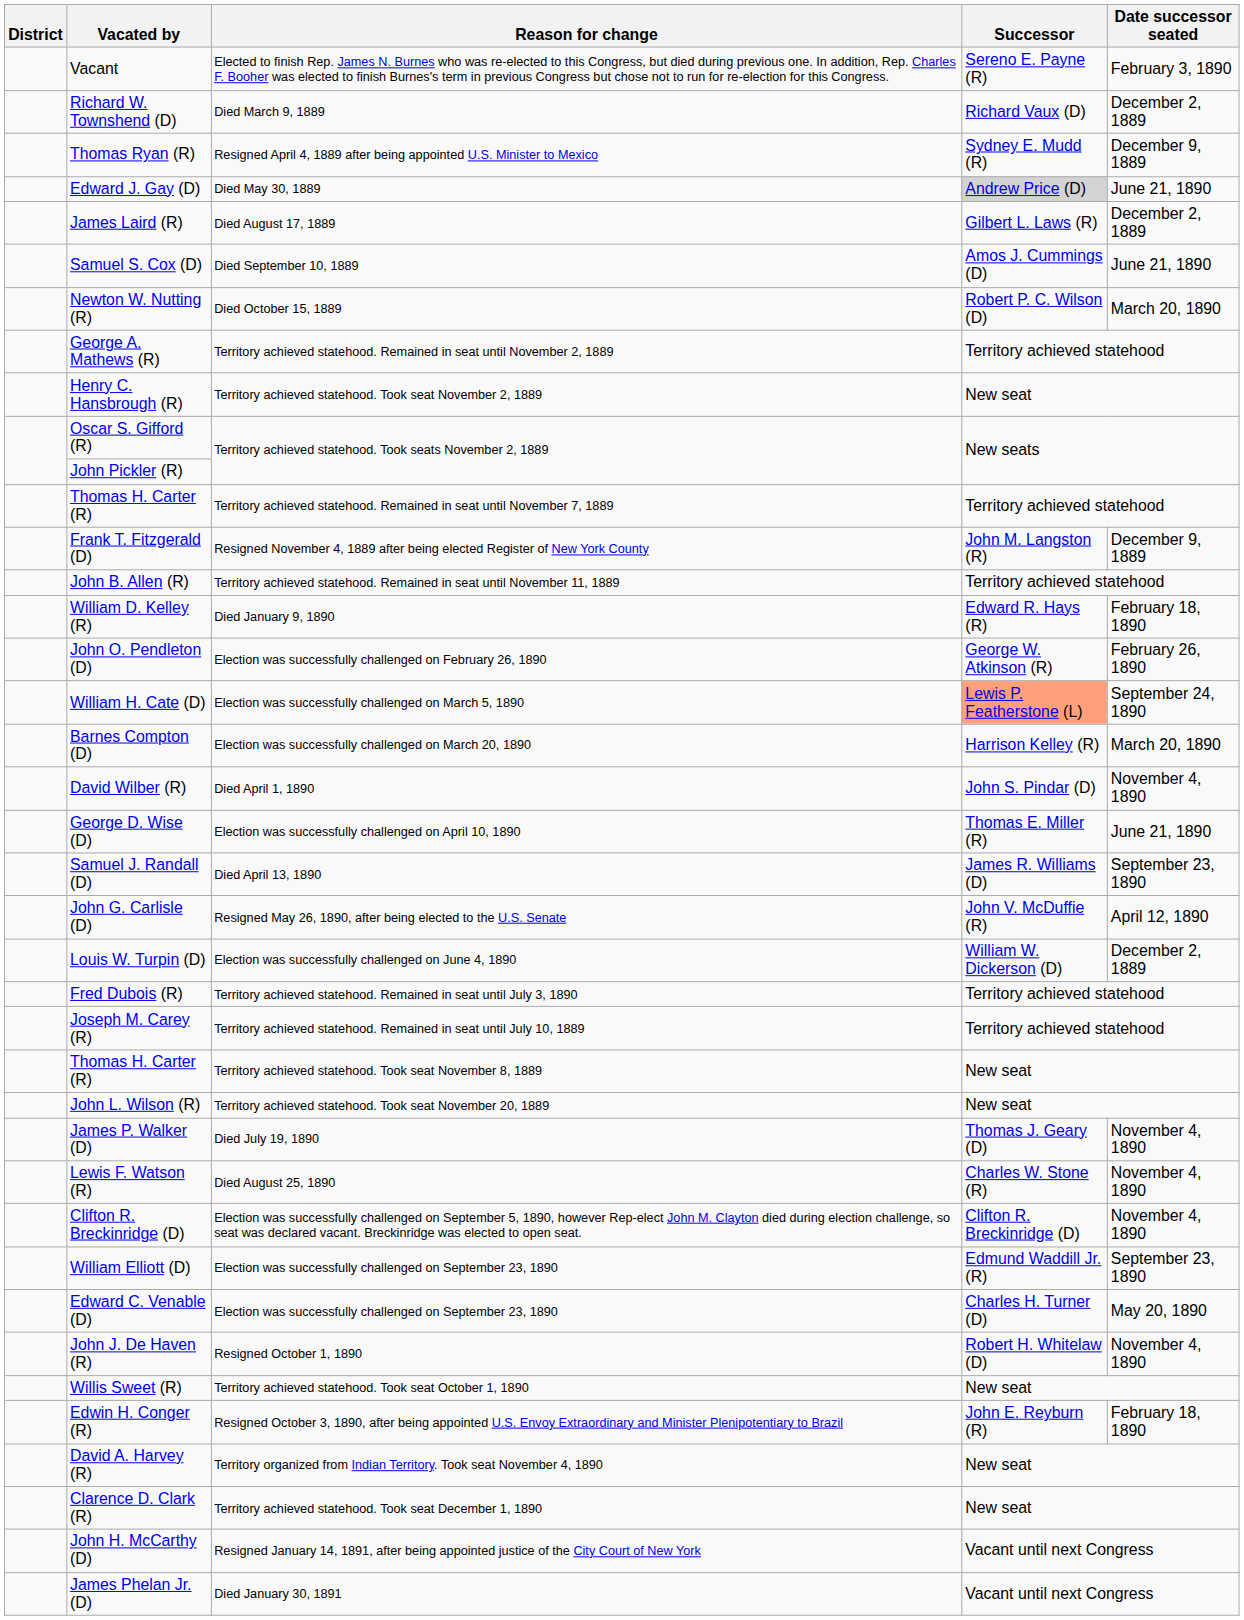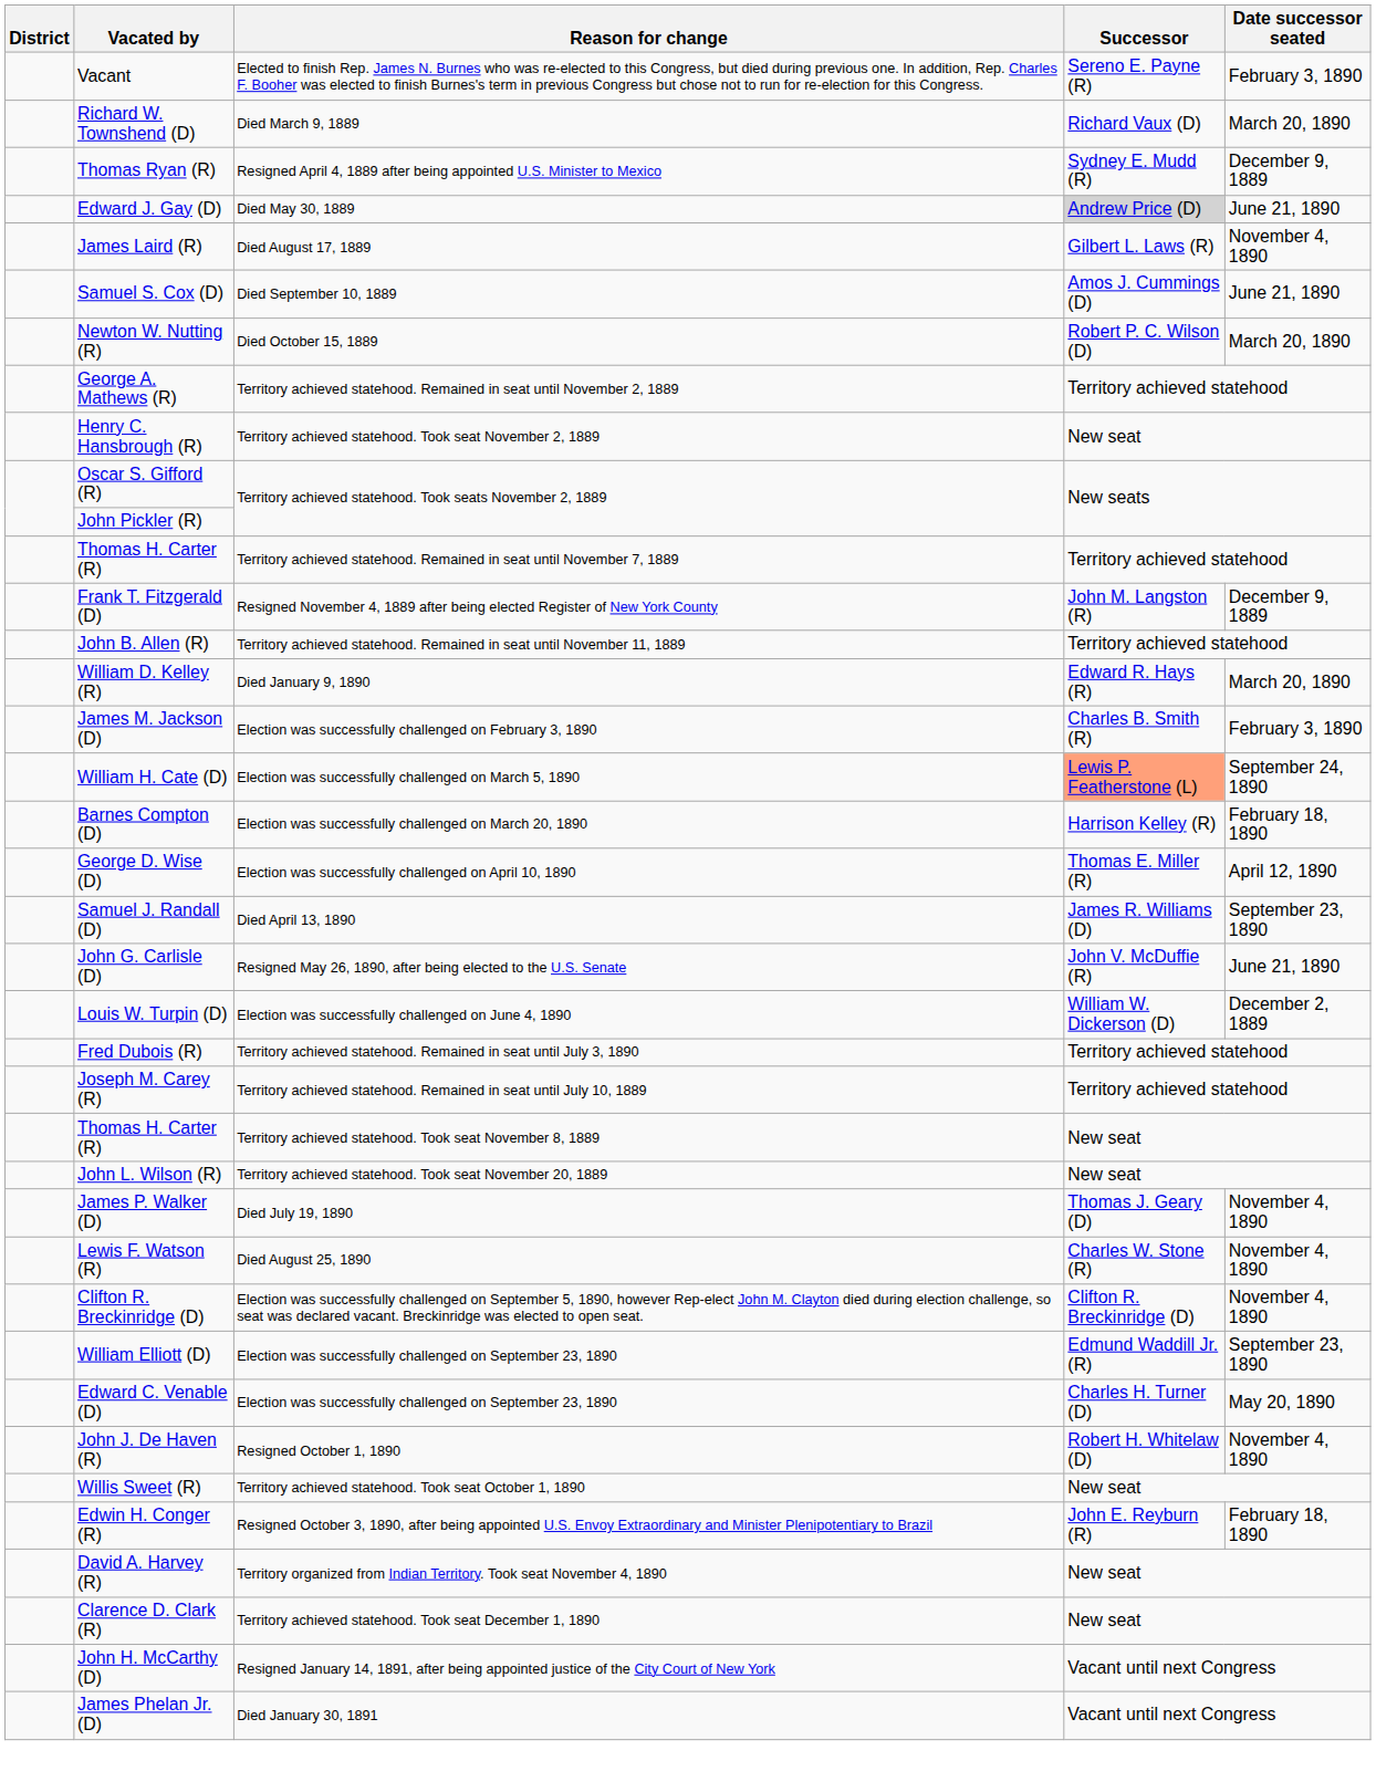Richard W. Townshend (D) | Date successor seated: December 2, 1889 -> March 20, 1890
James Laird (R) | Date successor seated: December 2, 1889 -> November 4, 1890
William D. Kelley (R) | Date successor seated: February 18, 1890 -> March 20, 1890
+ row: James M. Jackson (D) | Election was successfully challenged on February 3, 1890 | Charles B. Smith (R) | February 3, 1890
- row: John O. Pendleton (D) | Election was successfully challenged on February 26, 1890 | George W. Atkinson (R) | February 26, 1890
Barnes Compton (D) | Date successor seated: March 20, 1890 -> February 18, 1890
- row: David Wilber (R) | Died April 1, 1890 | John S. Pindar (D) | November 4, 1890
George D. Wise (D) | Date successor seated: June 21, 1890 -> April 12, 1890
John G. Carlisle (D) | Date successor seated: April 12, 1890 -> June 21, 1890
